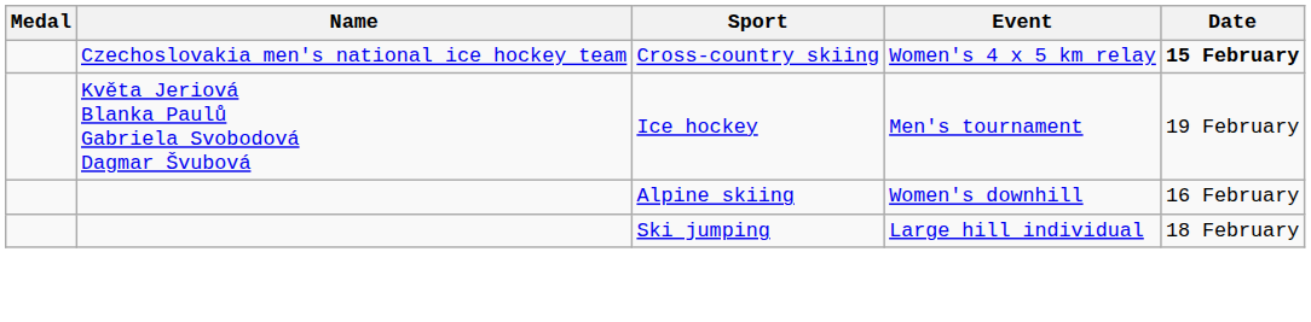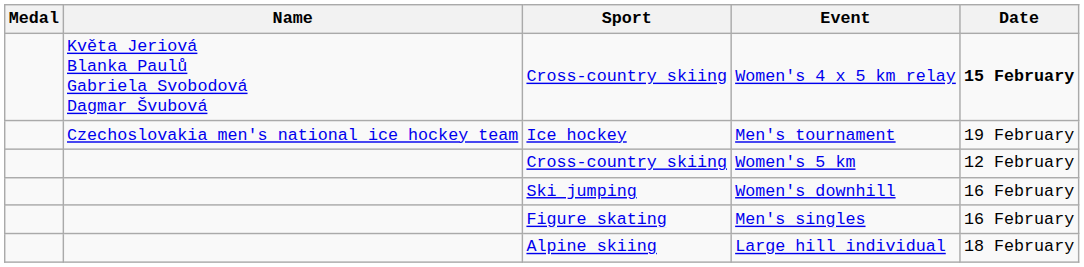Women's 4 x 5 km relay | Name: Czechoslovakia men's national ice hockey team -> Květa Jeriová Blanka Paulů Gabriela Svobodová Dagmar Švubová
Men's tournament | Name: Květa Jeriová Blanka Paulů Gabriela Svobodová Dagmar Švubová -> Czechoslovakia men's national ice hockey team
+ row: Cross-country skiing | Women's 5 km | 12 February
Women's downhill | Sport: Alpine skiing -> Ski jumping
+ row: Figure skating | Men's singles | 16 February
Large hill individual | Sport: Ski jumping -> Alpine skiing
